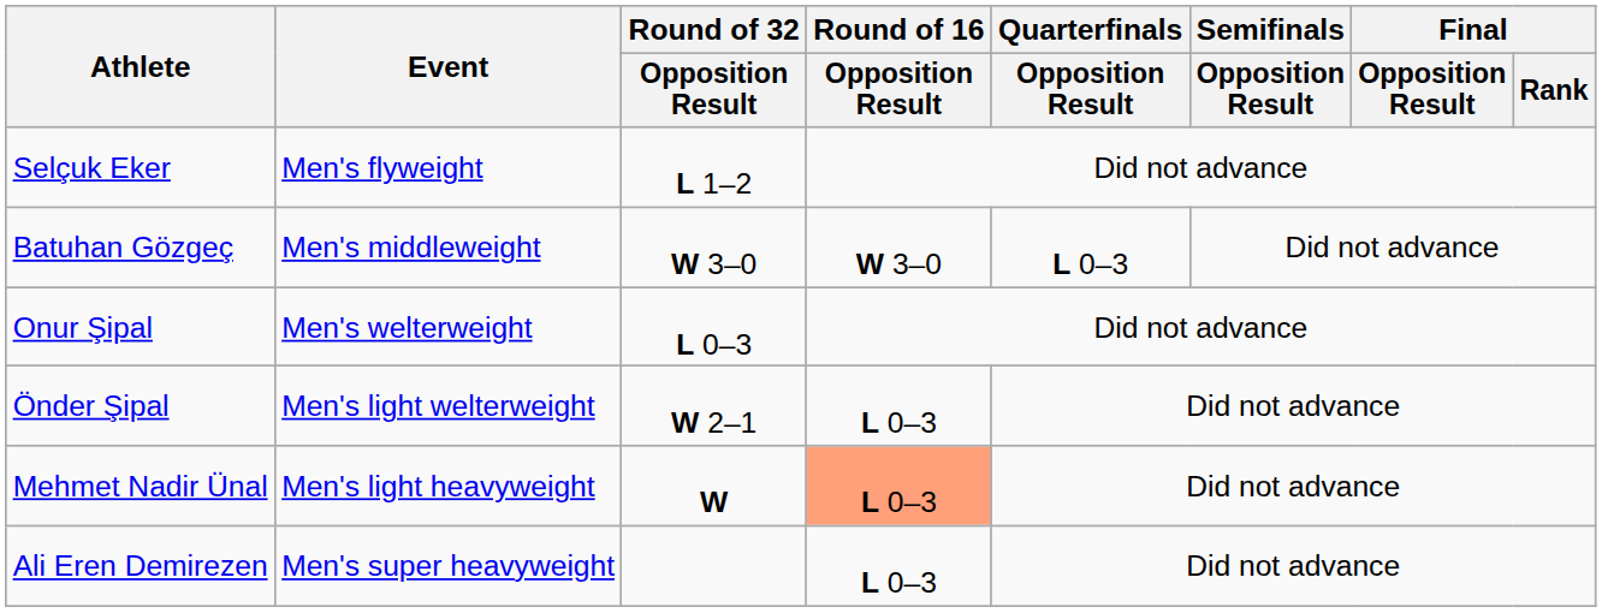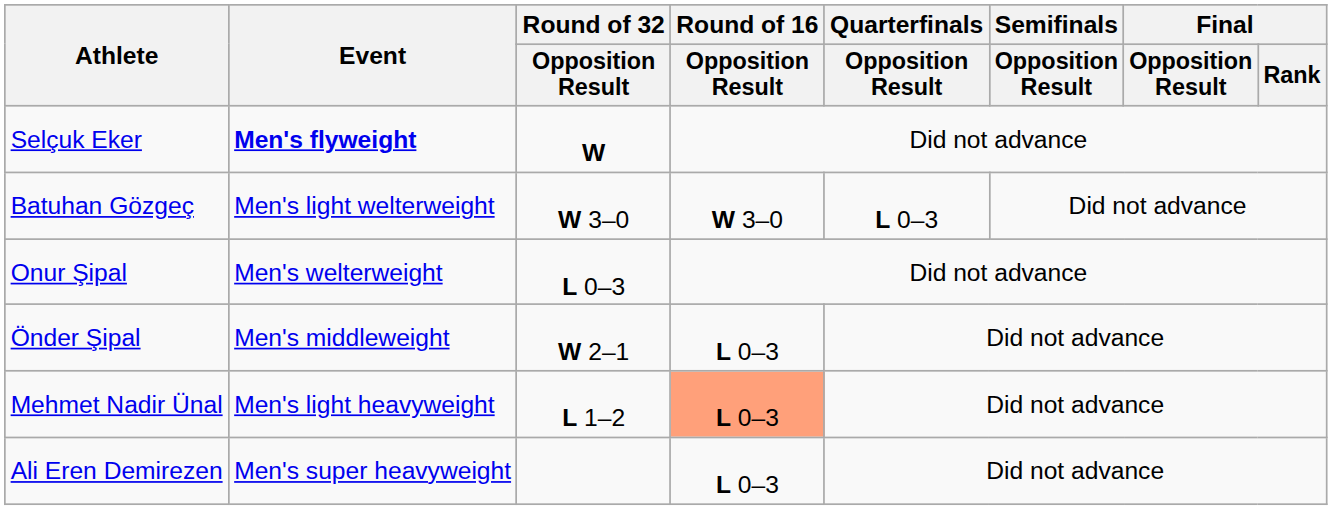Selçuk Eker | Event: normal -> bold
Selçuk Eker | Round of 32 / Opposition Result: L 1–2 -> W
Batuhan Gözgeç | Event: Men's middleweight -> Men's light welterweight
Önder Şipal | Event: Men's light welterweight -> Men's middleweight
Mehmet Nadir Ünal | Round of 32 / Opposition Result: W -> L 1–2
